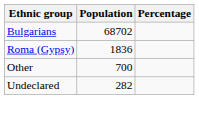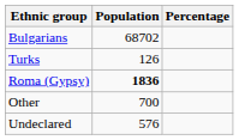+ row: Turks | 126
Roma (Gypsy) | Population: normal -> bold
Undeclared | Population: 282 -> 576
